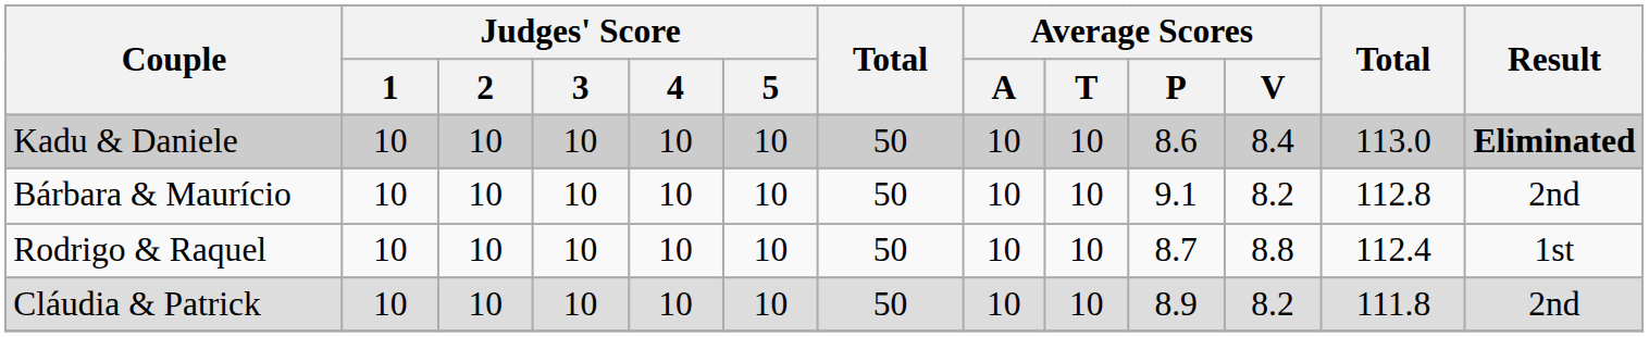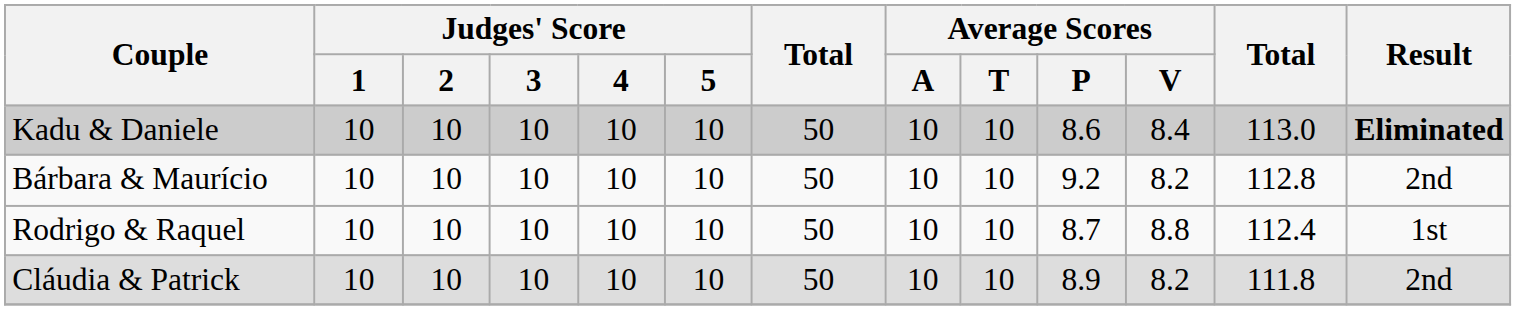Bárbara & Maurício | Average Scores / P: 9.1 -> 9.2
